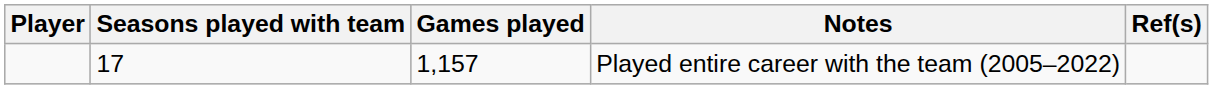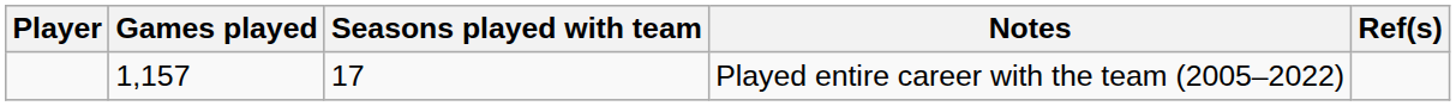columns swapped: Seasons played with team <-> Games played
